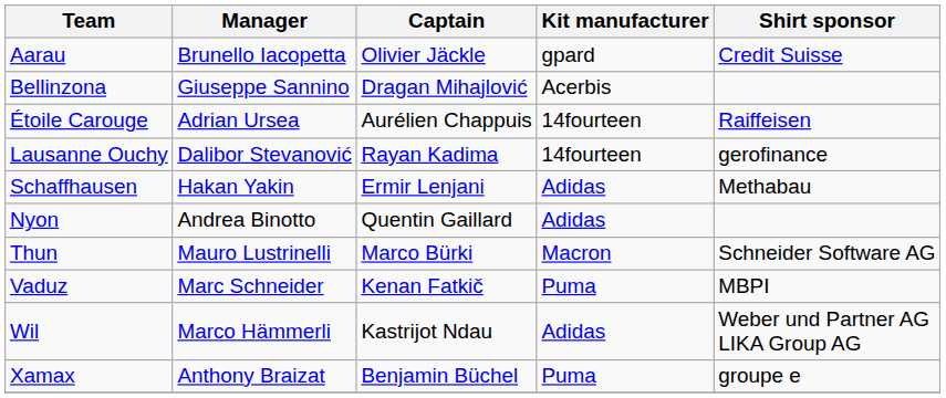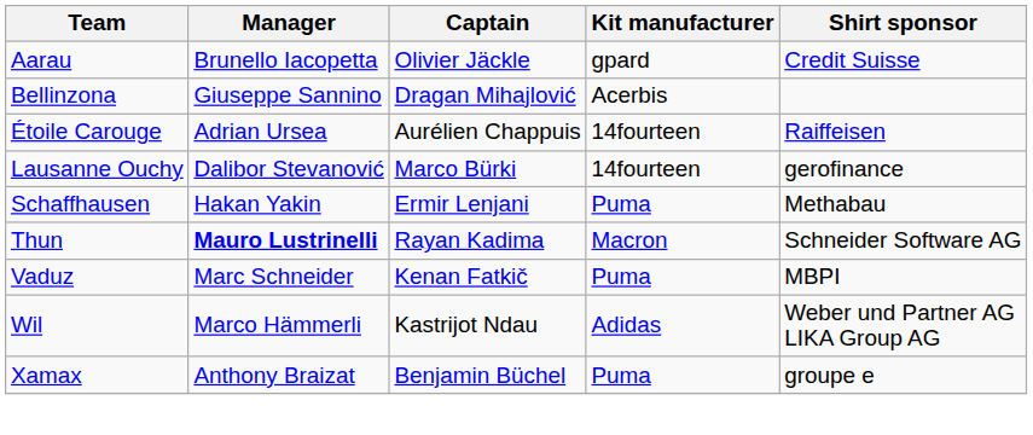Lausanne Ouchy | Captain: Rayan Kadima -> Marco Bürki
Schaffhausen | Kit manufacturer: Adidas -> Puma
- row: Nyon | Andrea Binotto | Quentin Gaillard | Adidas
Thun | Manager: normal -> bold
Thun | Captain: Marco Bürki -> Rayan Kadima
